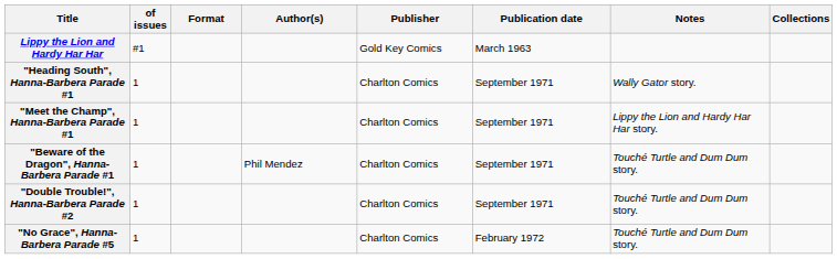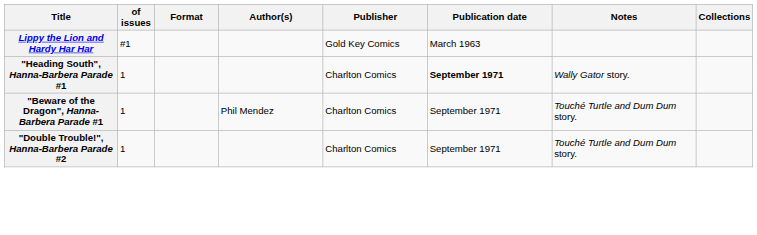"Heading South", Hanna-Barbera Parade #1 | Publication date: normal -> bold
- row: "Meet the Champ", Hanna-Barbera Parade #1 | 1 | Charlton Comics | September 1971 | Lippy the Lion and Hardy Har Har story.
- row: "No Grace", Hanna-Barbera Parade #5 | 1 | Charlton Comics | February 1972 | Touché Turtle and Dum Dum story.
